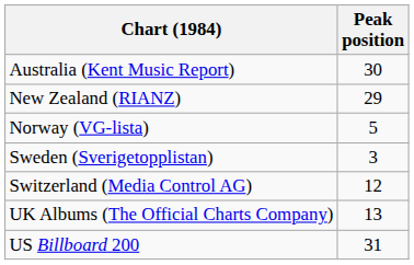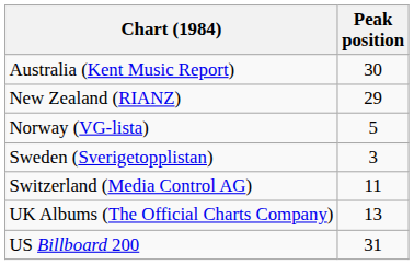Switzerland (Media Control AG) | Peak position: 12 -> 11
